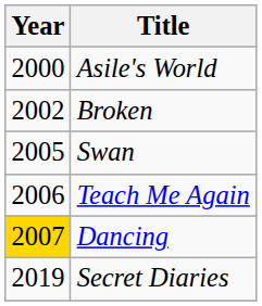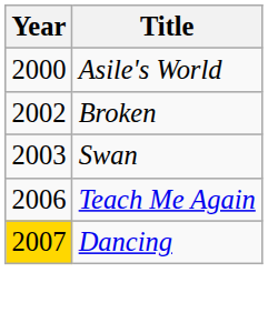Swan | Year: 2005 -> 2003
- row: 2019 | Secret Diaries
